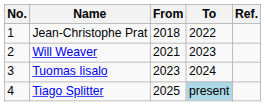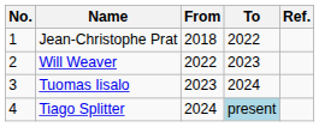Will Weaver | From: 2021 -> 2022
Tiago Splitter | From: 2025 -> 2024
